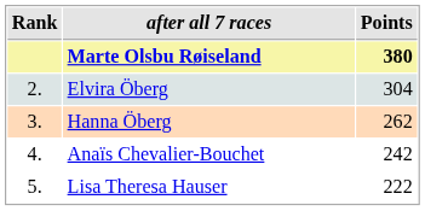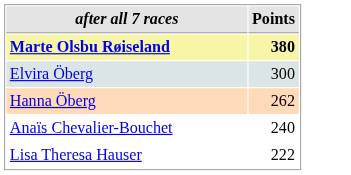- column: Rank | 2. | 3. | 4. | 5.
Elvira Öberg | Points: 304 -> 300
Anaïs Chevalier-Bouchet | Points: 242 -> 240
